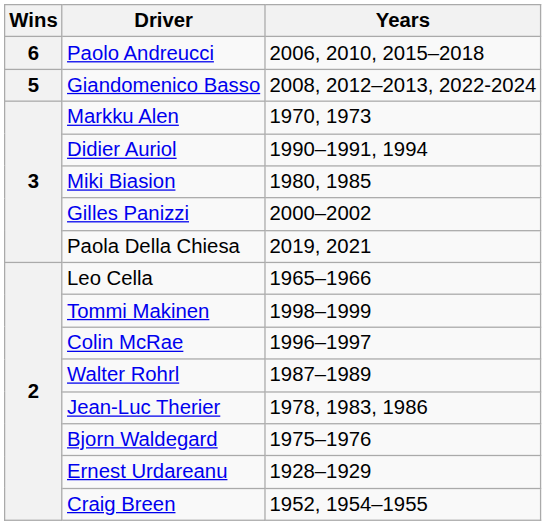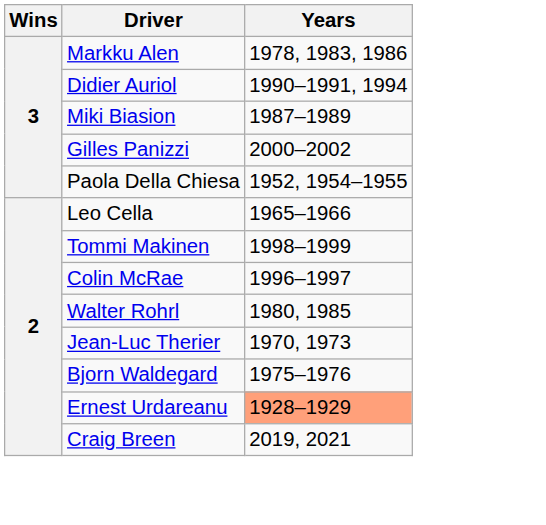- row: 6 | Paolo Andreucci | 2006, 2010, 2015–2018
- row: 5 | Giandomenico Basso | 2008, 2012–2013, 2022-2024
Markku Alen | Years: 1970, 1973 -> 1978, 1983, 1986
Miki Biasion | Years: 1980, 1985 -> 1987–1989
Paola Della Chiesa | Years: 2019, 2021 -> 1952, 1954–1955
Walter Rohrl | Years: 1987–1989 -> 1980, 1985
Jean-Luc Therier | Years: 1978, 1983, 1986 -> 1970, 1973
Ernest Urdareanu | Years: no background -> lightsalmon background
Craig Breen | Years: 1952, 1954–1955 -> 2019, 2021
